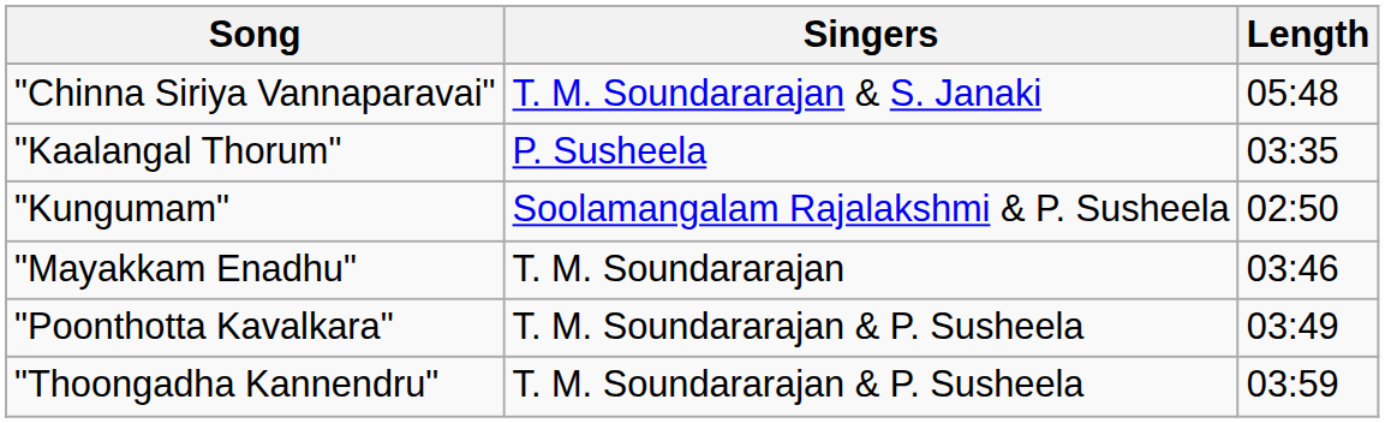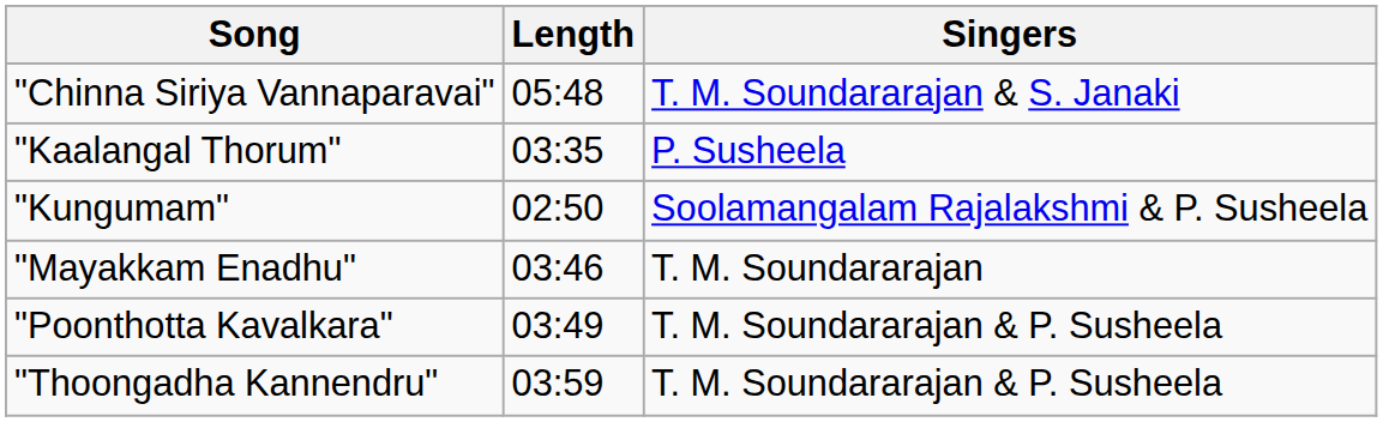columns swapped: Singers <-> Length
